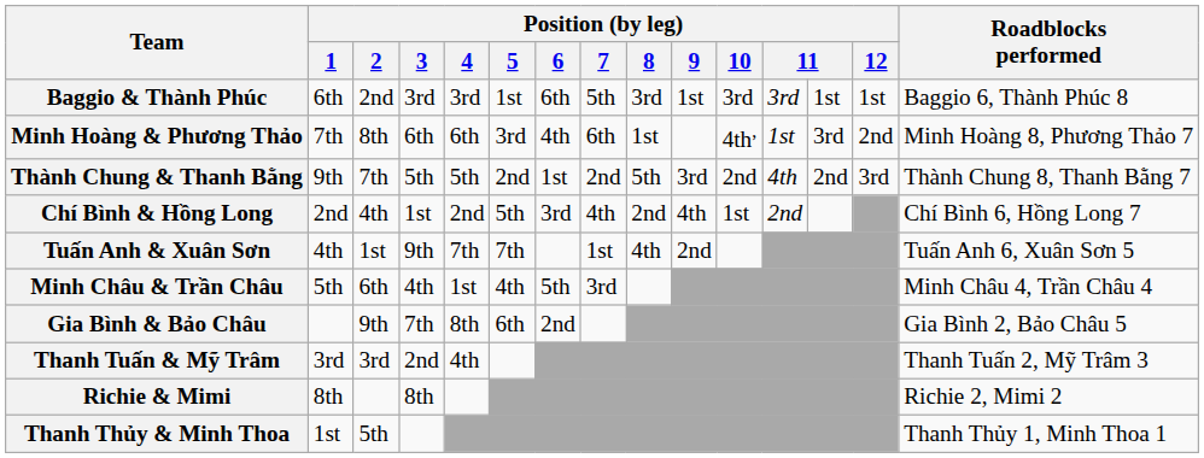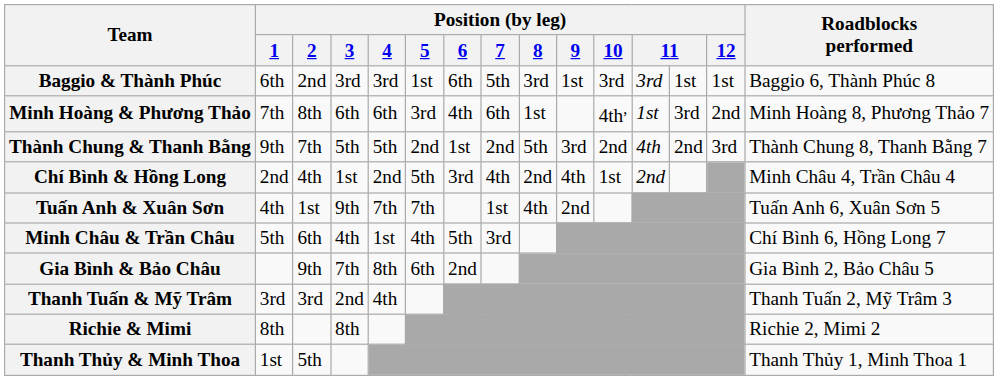Chí Bình & Hồng Long | Roadblocks performed: Chí Bình 6, Hồng Long 7 -> Minh Châu 4, Trần Châu 4
Minh Châu & Trần Châu | Roadblocks performed: Minh Châu 4, Trần Châu 4 -> Chí Bình 6, Hồng Long 7
